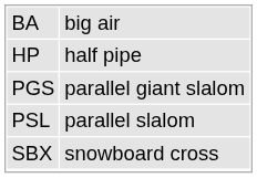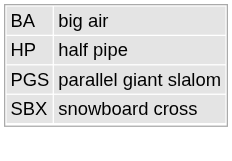- row: PSL | parallel slalom
